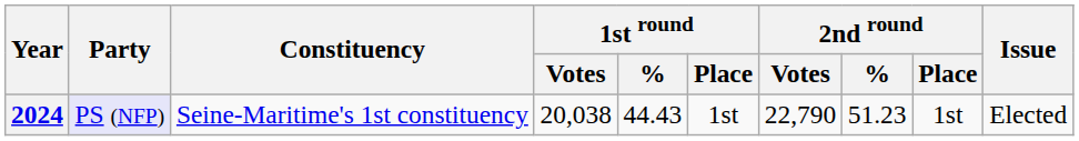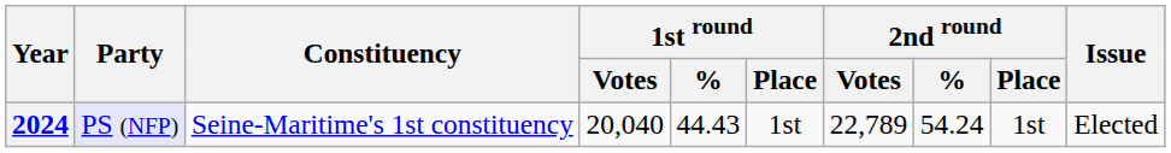2024 | 1st round / Votes: 20,038 -> 20,040
2024 | 2nd round / Votes: 22,790 -> 22,789
2024 | 2nd round / %: 51.23 -> 54.24
